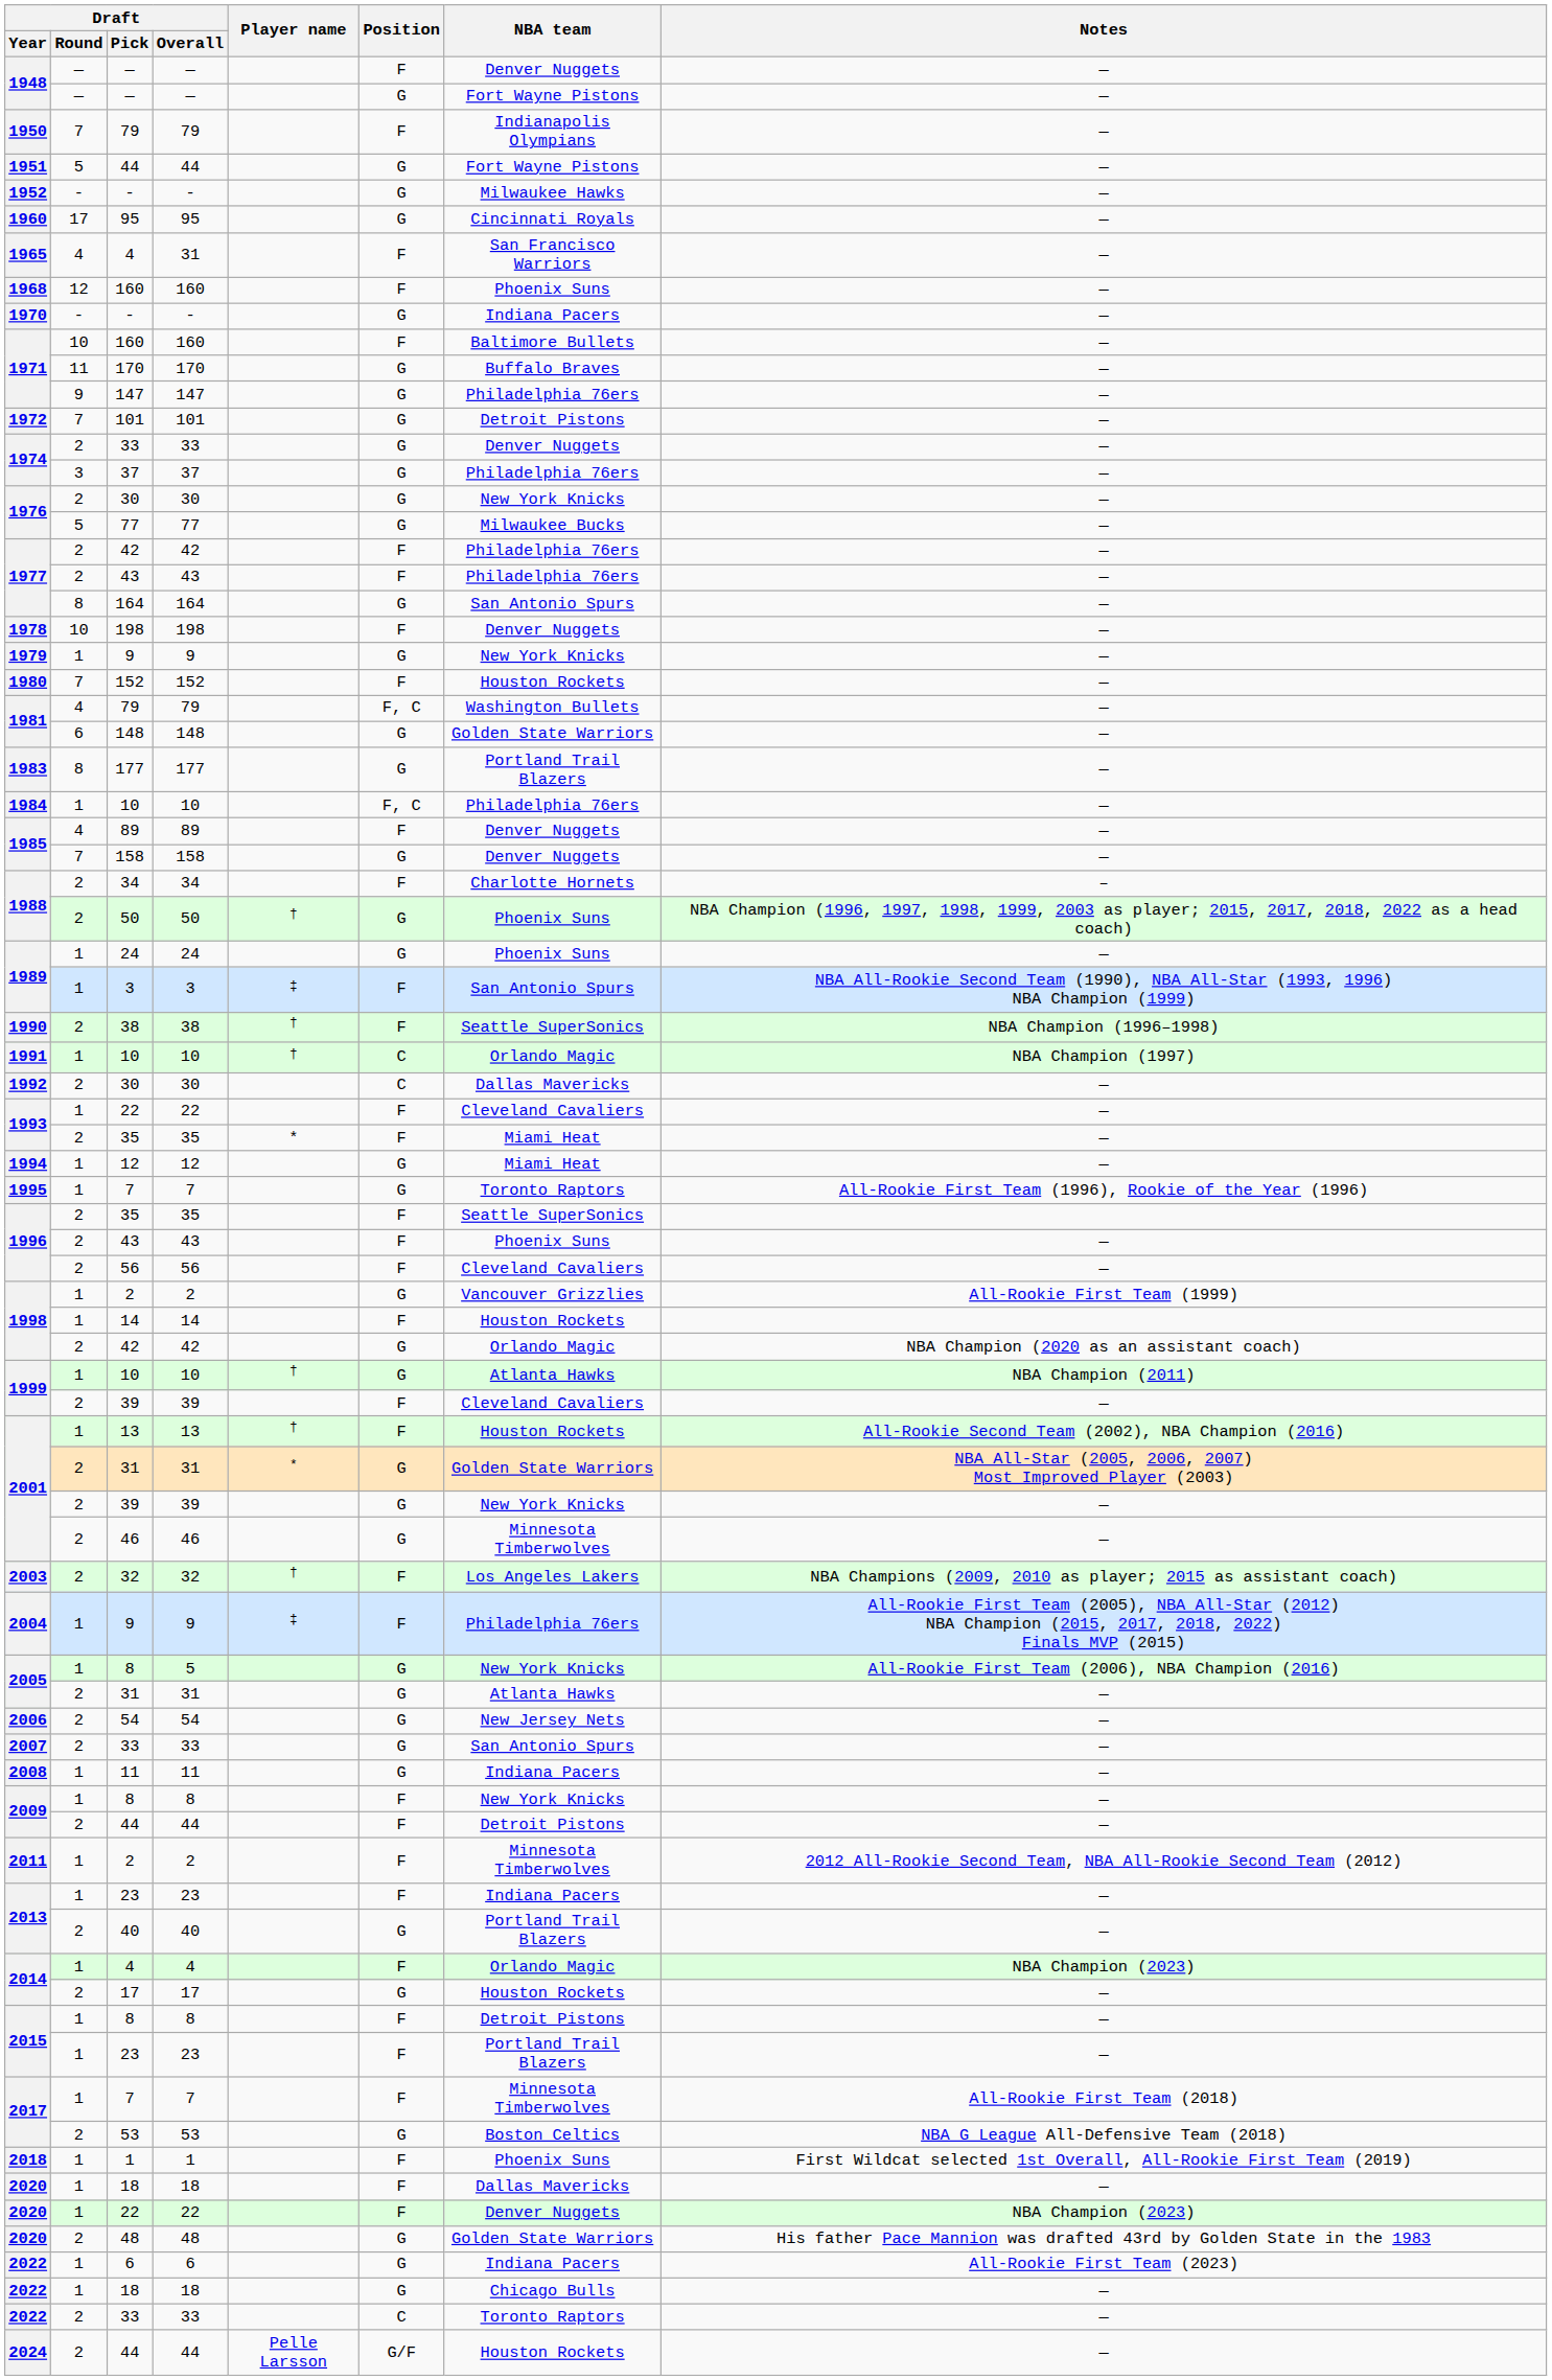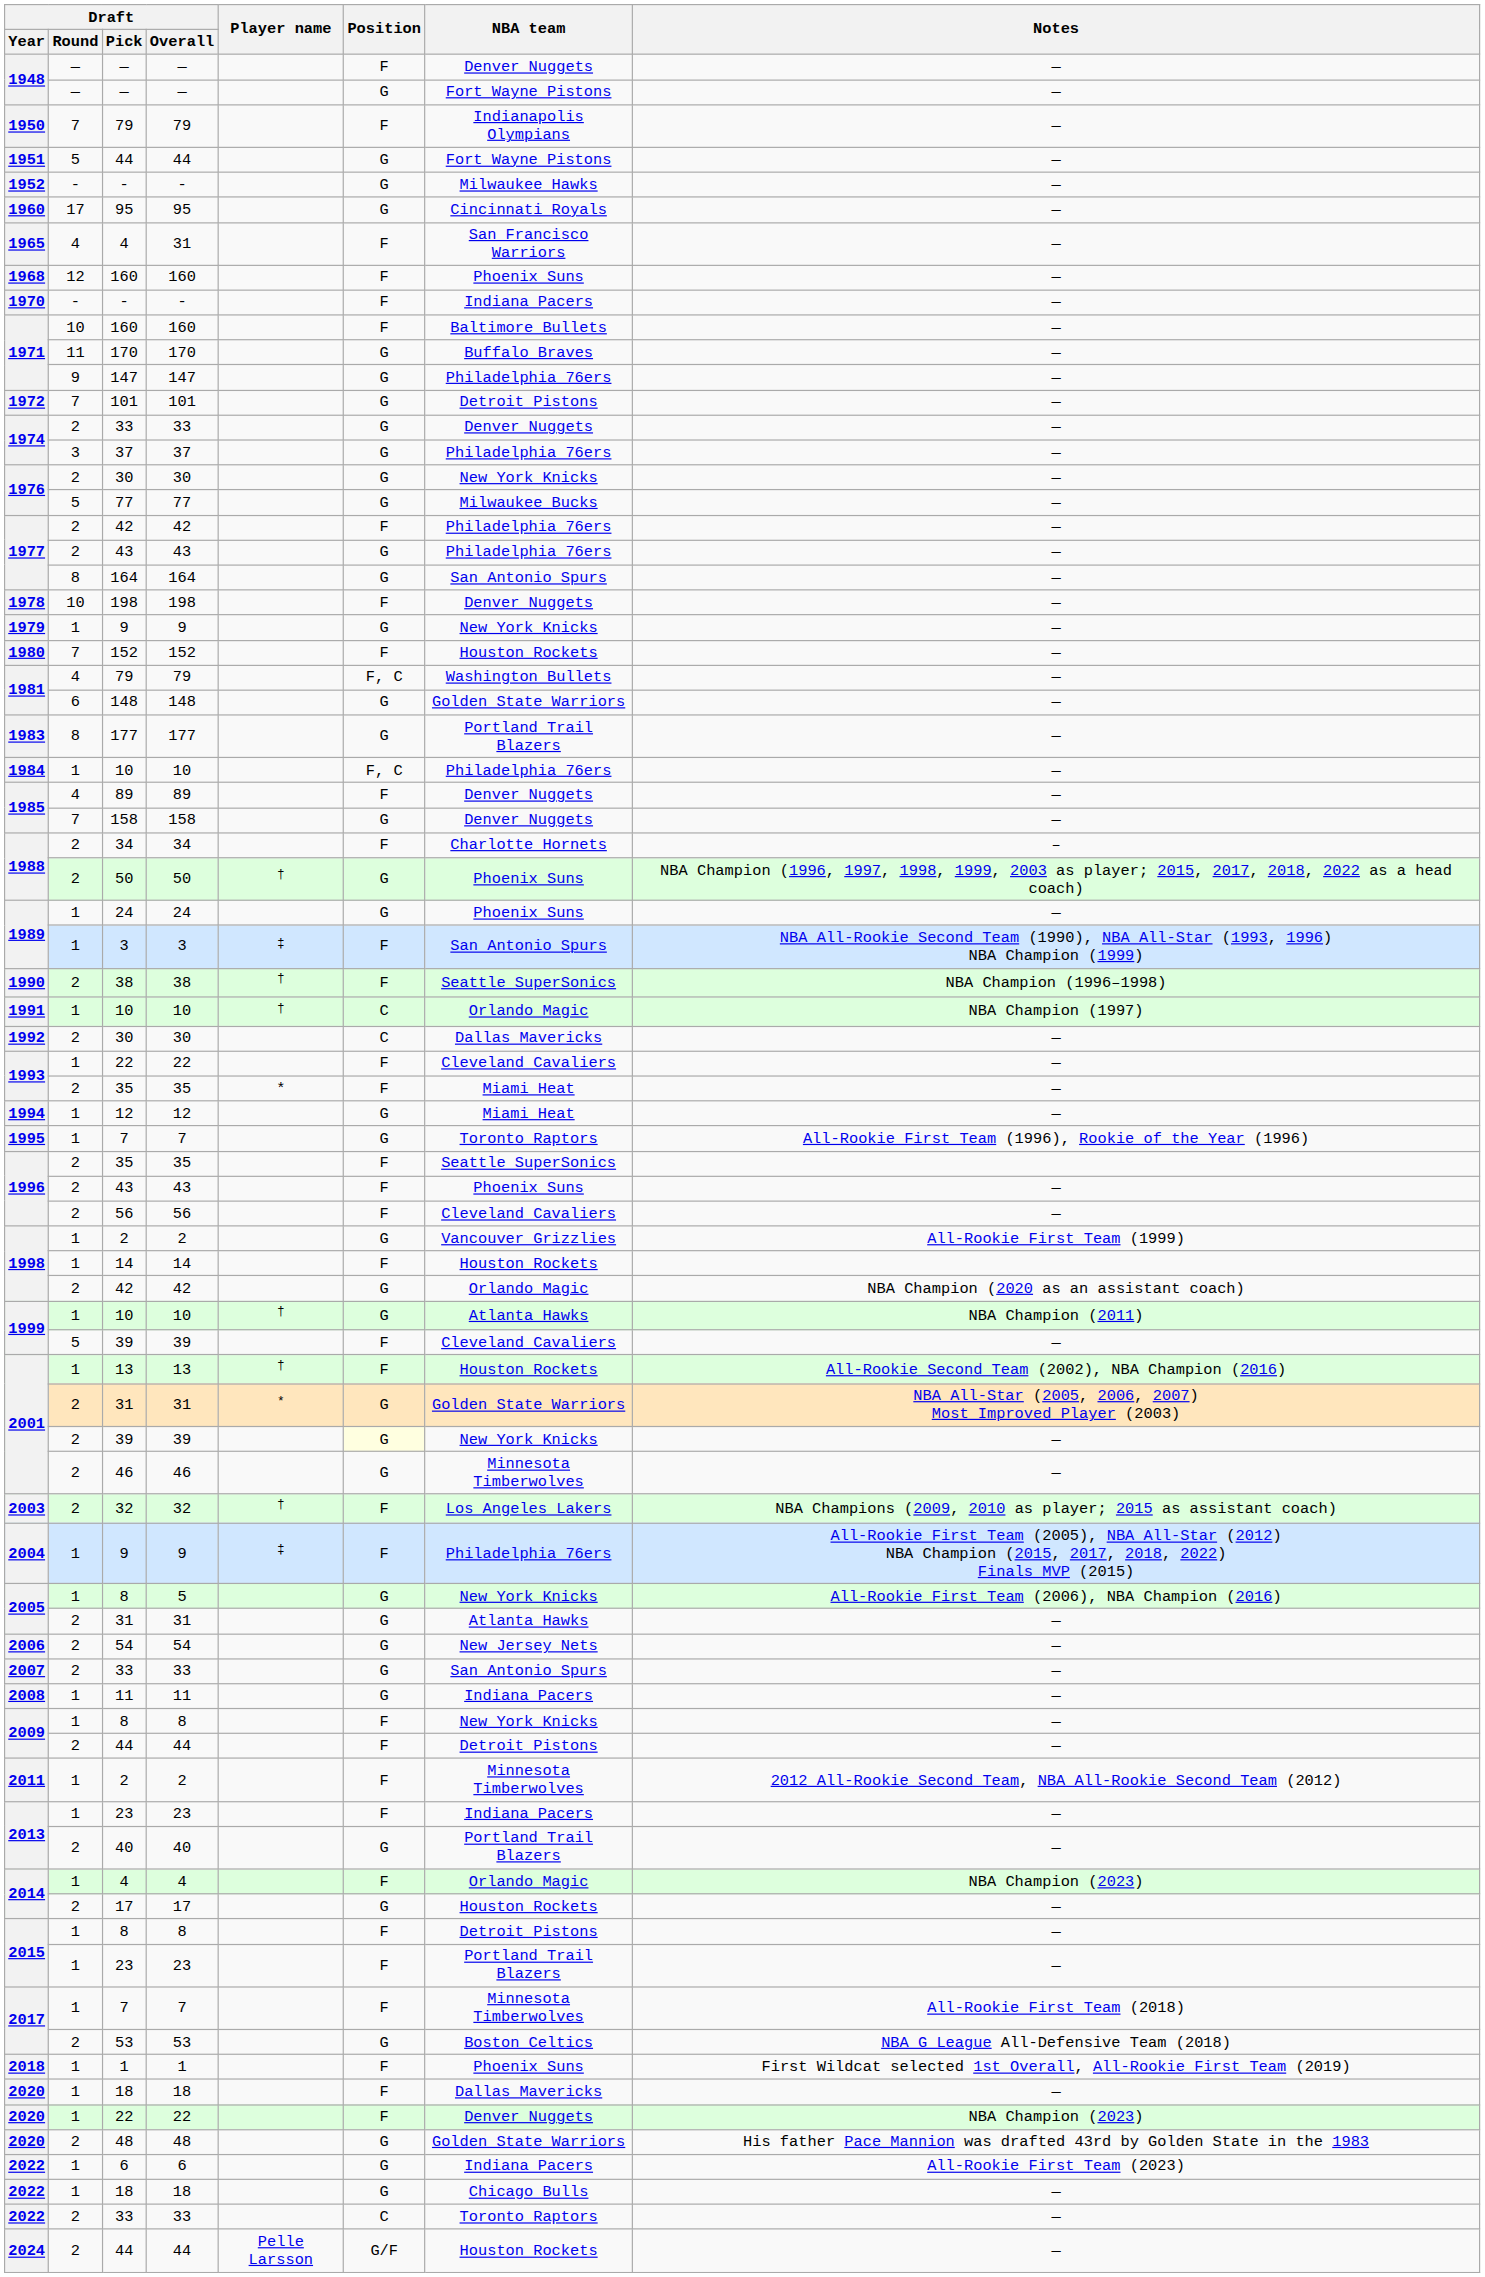1970 / - | Position: G -> F
1977 / 43 | Position: F -> G
1999 / 39 | Draft / Round: 2 -> 5
2001 / 39 | Position: no background -> lightyellow background
